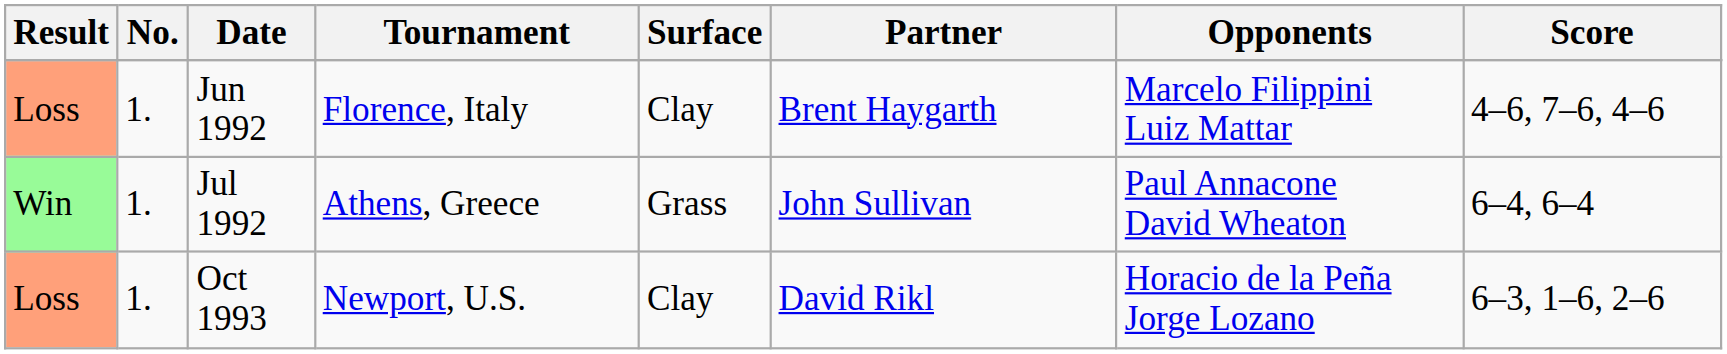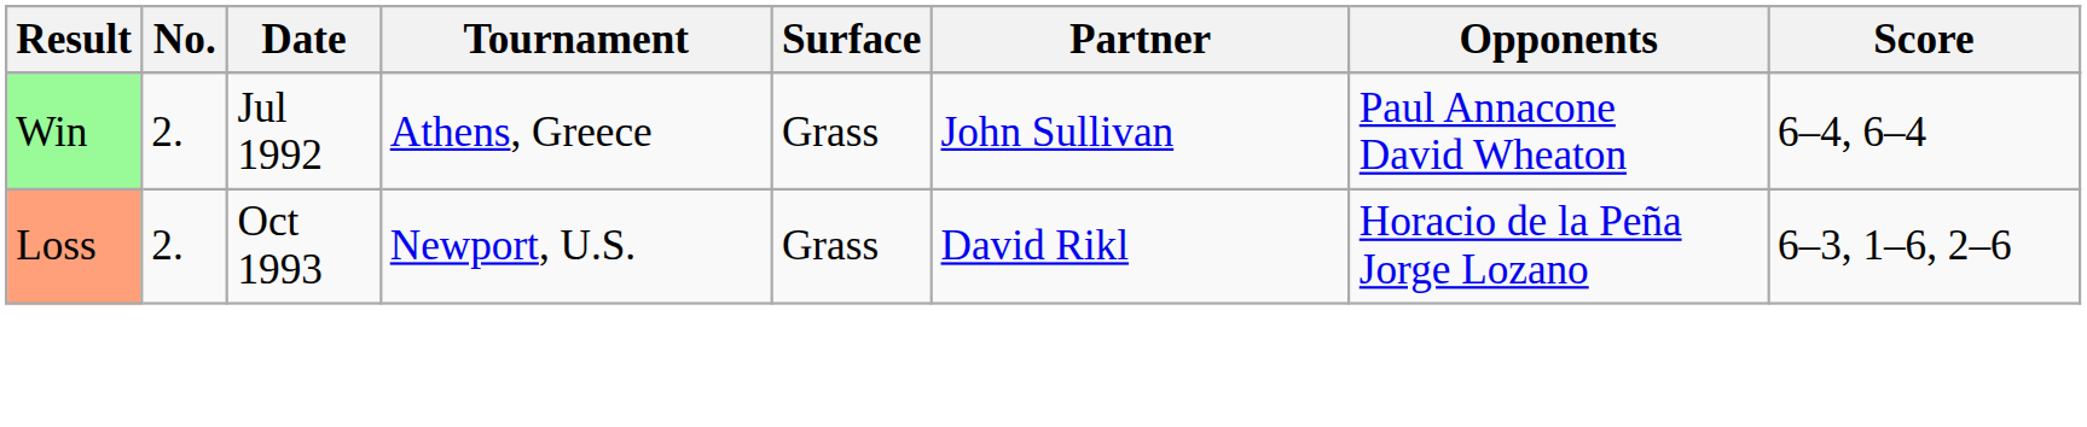- row: Loss | 1. | Jun 1992 | Florence, Italy | Clay | Brent Haygarth | Marcelo Filippini Luiz Mattar | 4–6, 7–6, 4–6
Jul 1992 | No.: 1. -> 2.
Oct 1993 | No.: 1. -> 2.
Oct 1993 | Surface: Clay -> Grass
